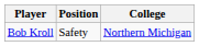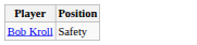- column: College | Northern Michigan
